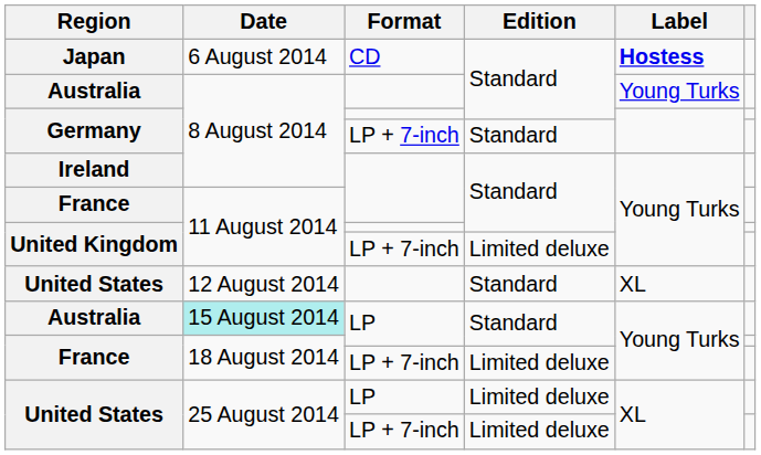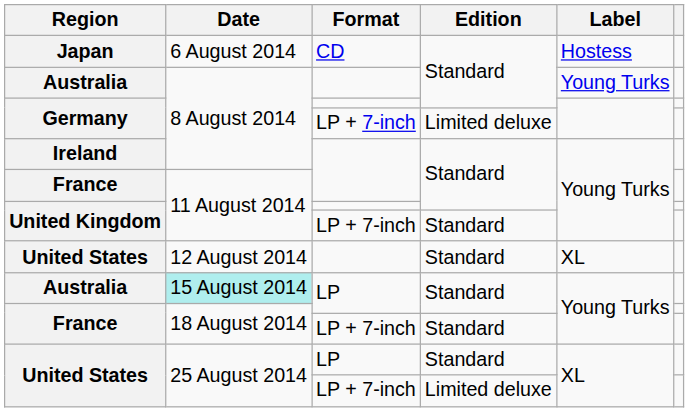Japan | Label: bold -> normal
Germany / LP + 7-inch | Edition: Standard -> Limited deluxe
United Kingdom / LP + 7-inch | Edition: Limited deluxe -> Standard
France / LP + 7-inch | Edition: Limited deluxe -> Standard
United States / LP | Edition: Limited deluxe -> Standard
